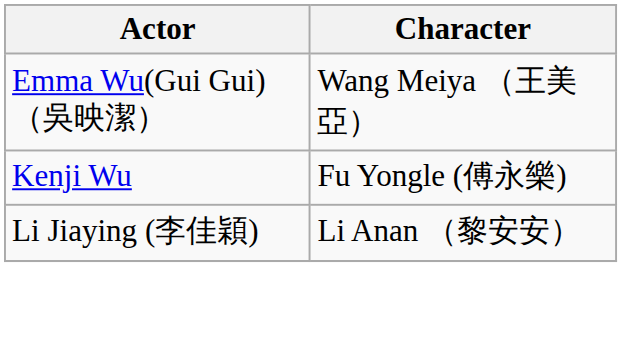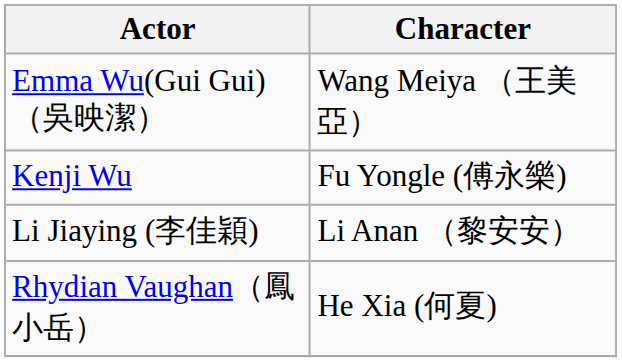+ row: Rhydian Vaughan（鳳小岳） | He Xia (何夏)
